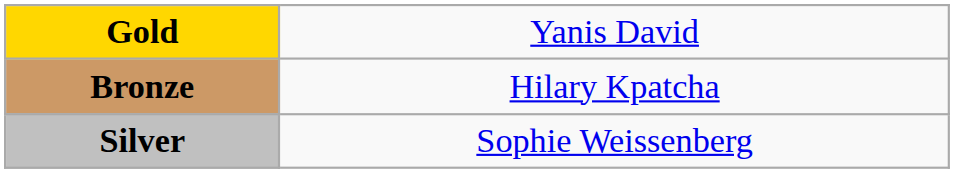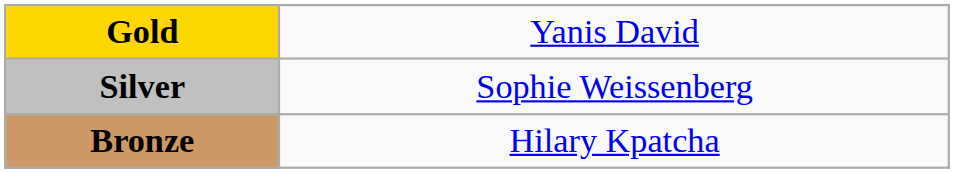rows swapped: Silver <-> Bronze
